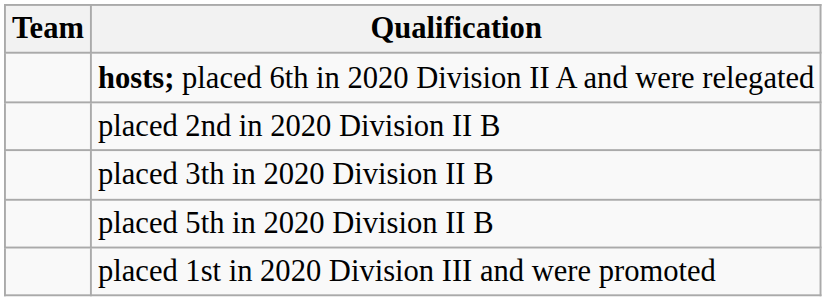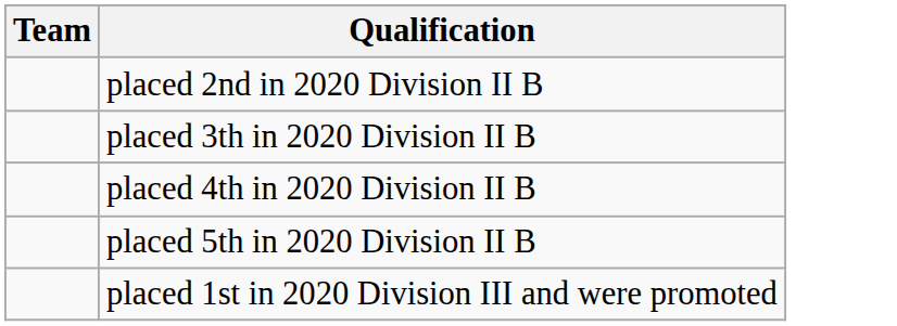- row: hosts; placed 6th in 2020 Division II A and were relegated
+ row: placed 4th in 2020 Division II B
